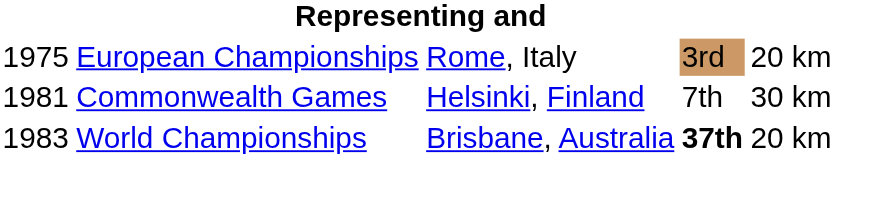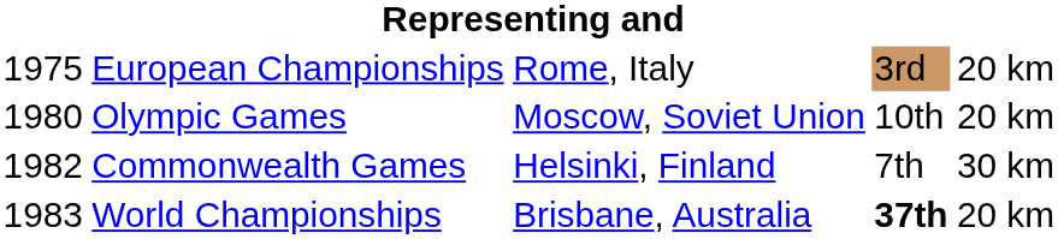+ row: 1980 | Olympic Games | Moscow, Soviet Union | 10th | 20 km
Commonwealth Games | column 1: 1981 -> 1982
